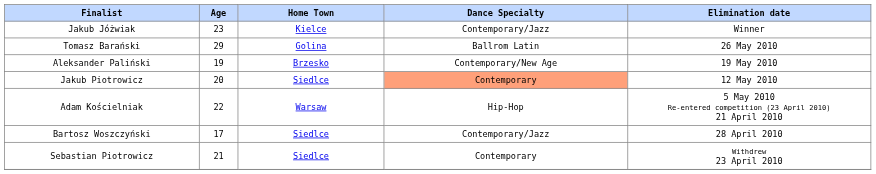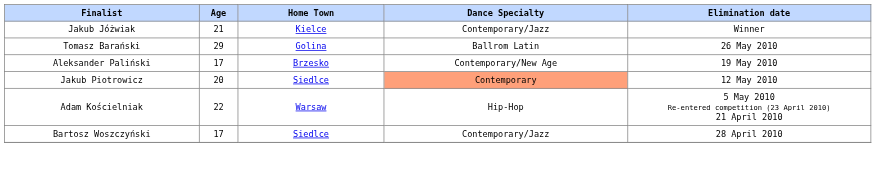Jakub Jóżwiak | Age: 23 -> 21
Aleksander Paliński | Age: 19 -> 17
- row: Sebastian Piotrowicz | 21 | Siedlce | Contemporary | Withdrew 23 April 2010
